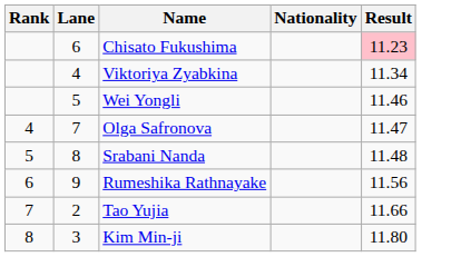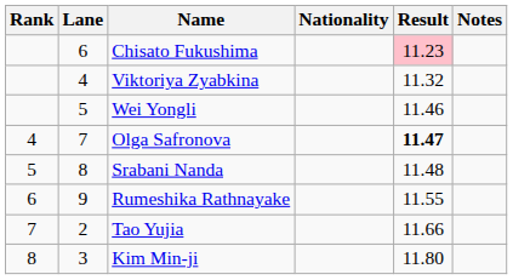+ column: Notes
Viktoriya Zyabkina | Result: 11.34 -> 11.32
Olga Safronova | Result: normal -> bold
Rumeshika Rathnayake | Result: 11.56 -> 11.55
